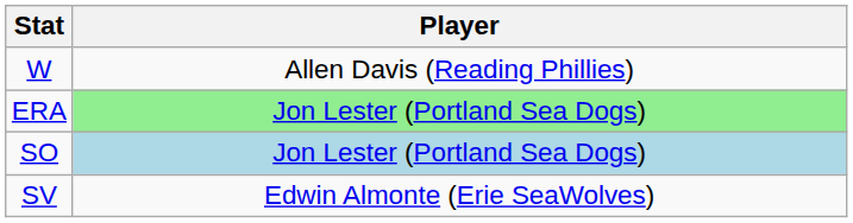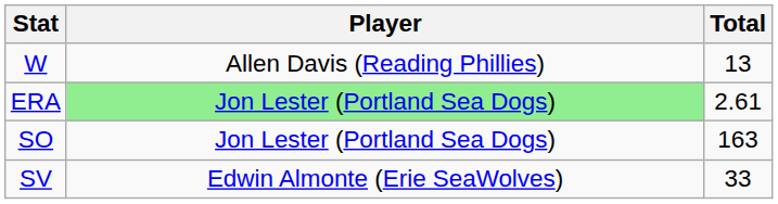+ column: Total | 13 | 2.61 | 163 | 33
SO | Player: lightblue background -> no background
